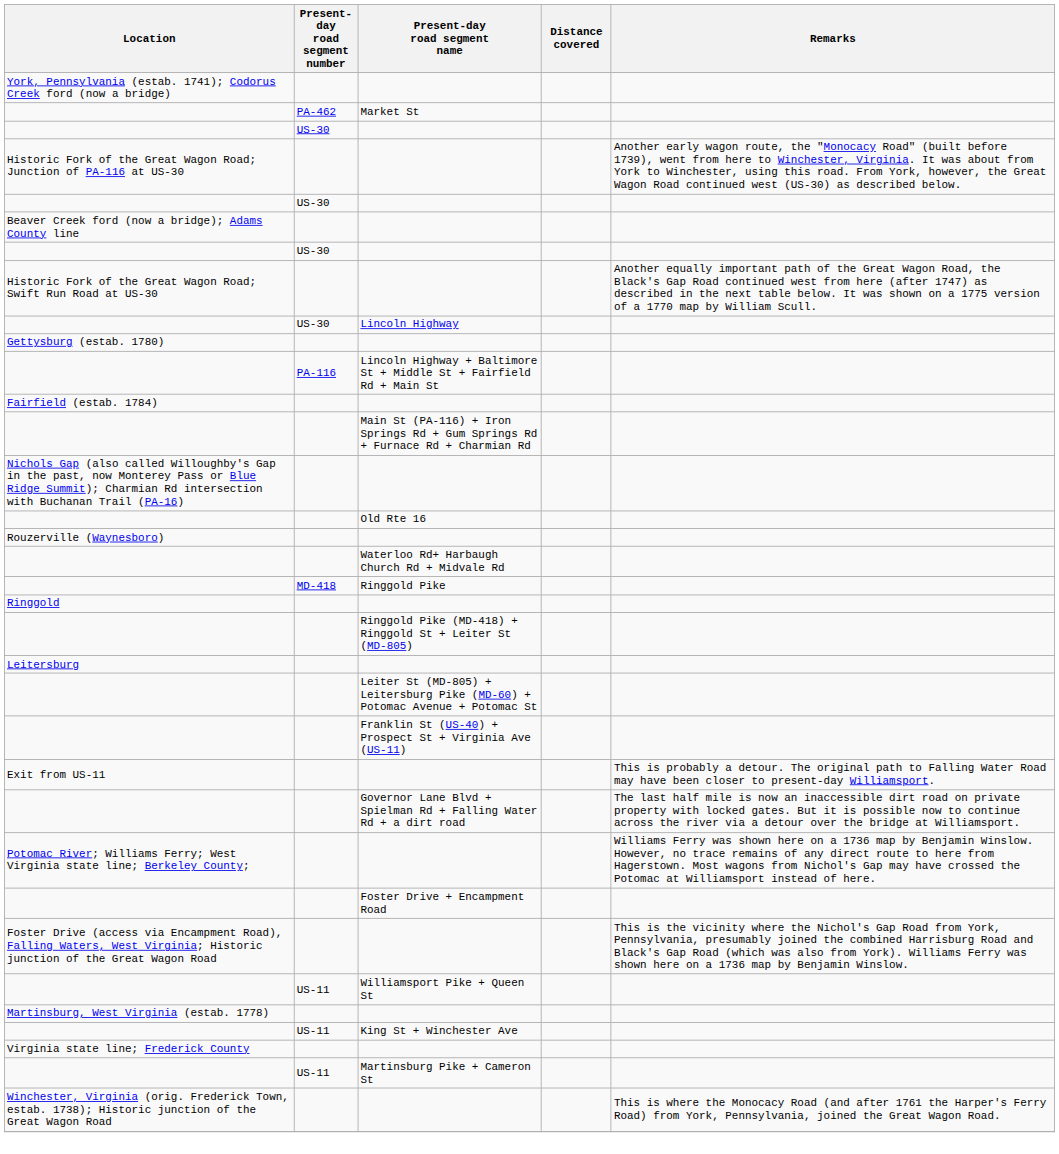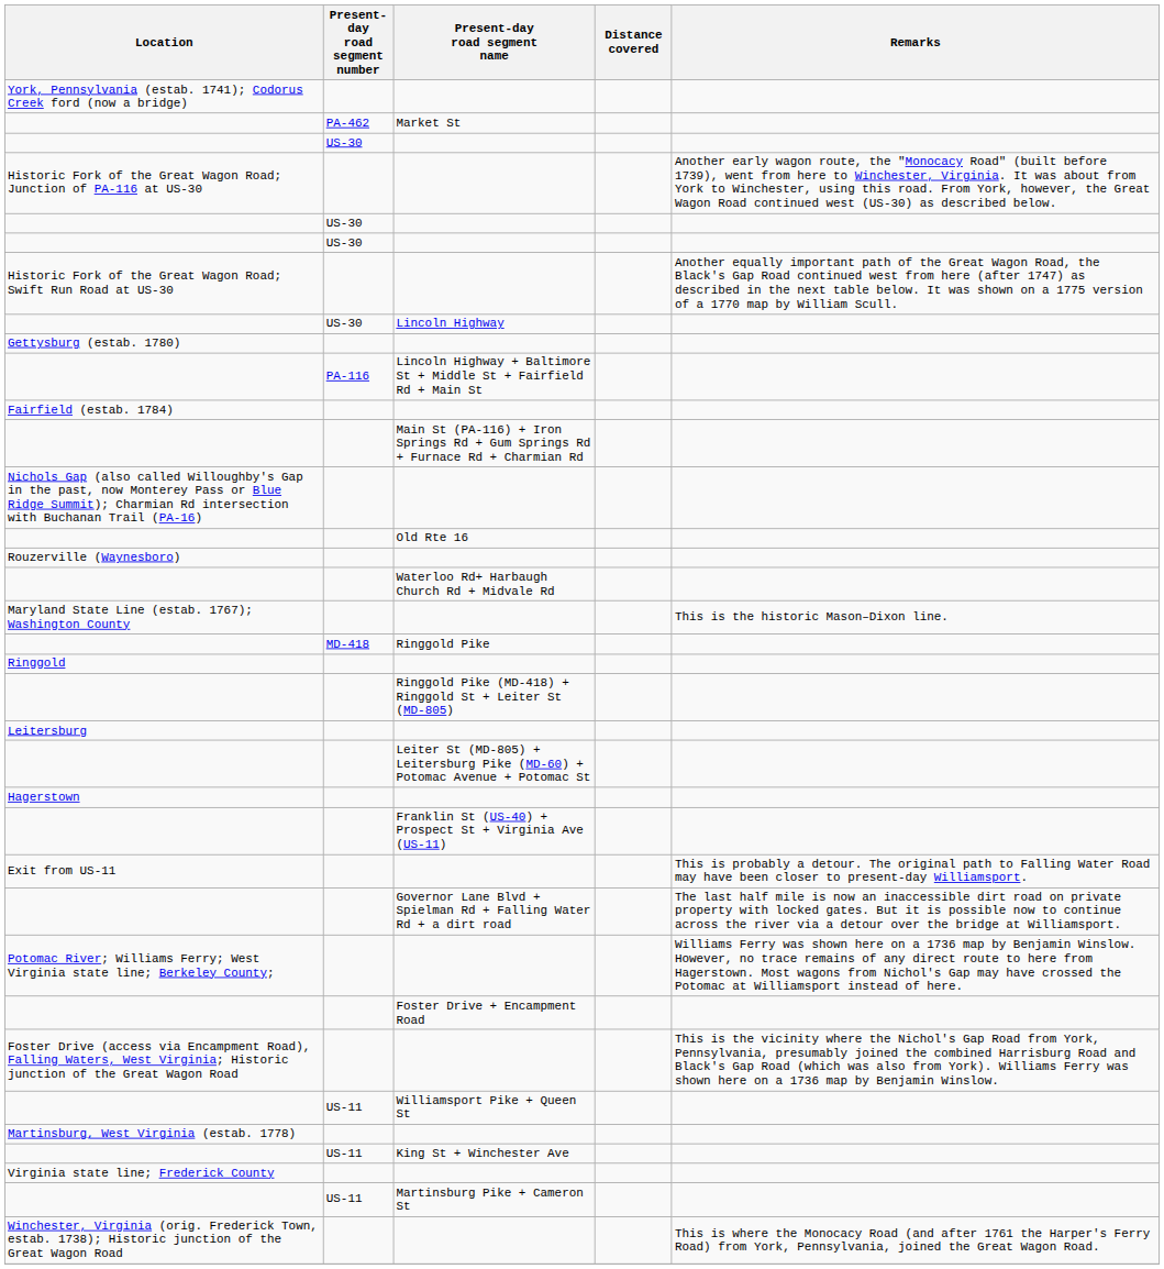- row: Beaver Creek ford (now a bridge); Adams County line
+ row: Maryland State Line (estab. 1767); Washington County | This is the historic Mason–Dixon line.
+ row: Hagerstown
